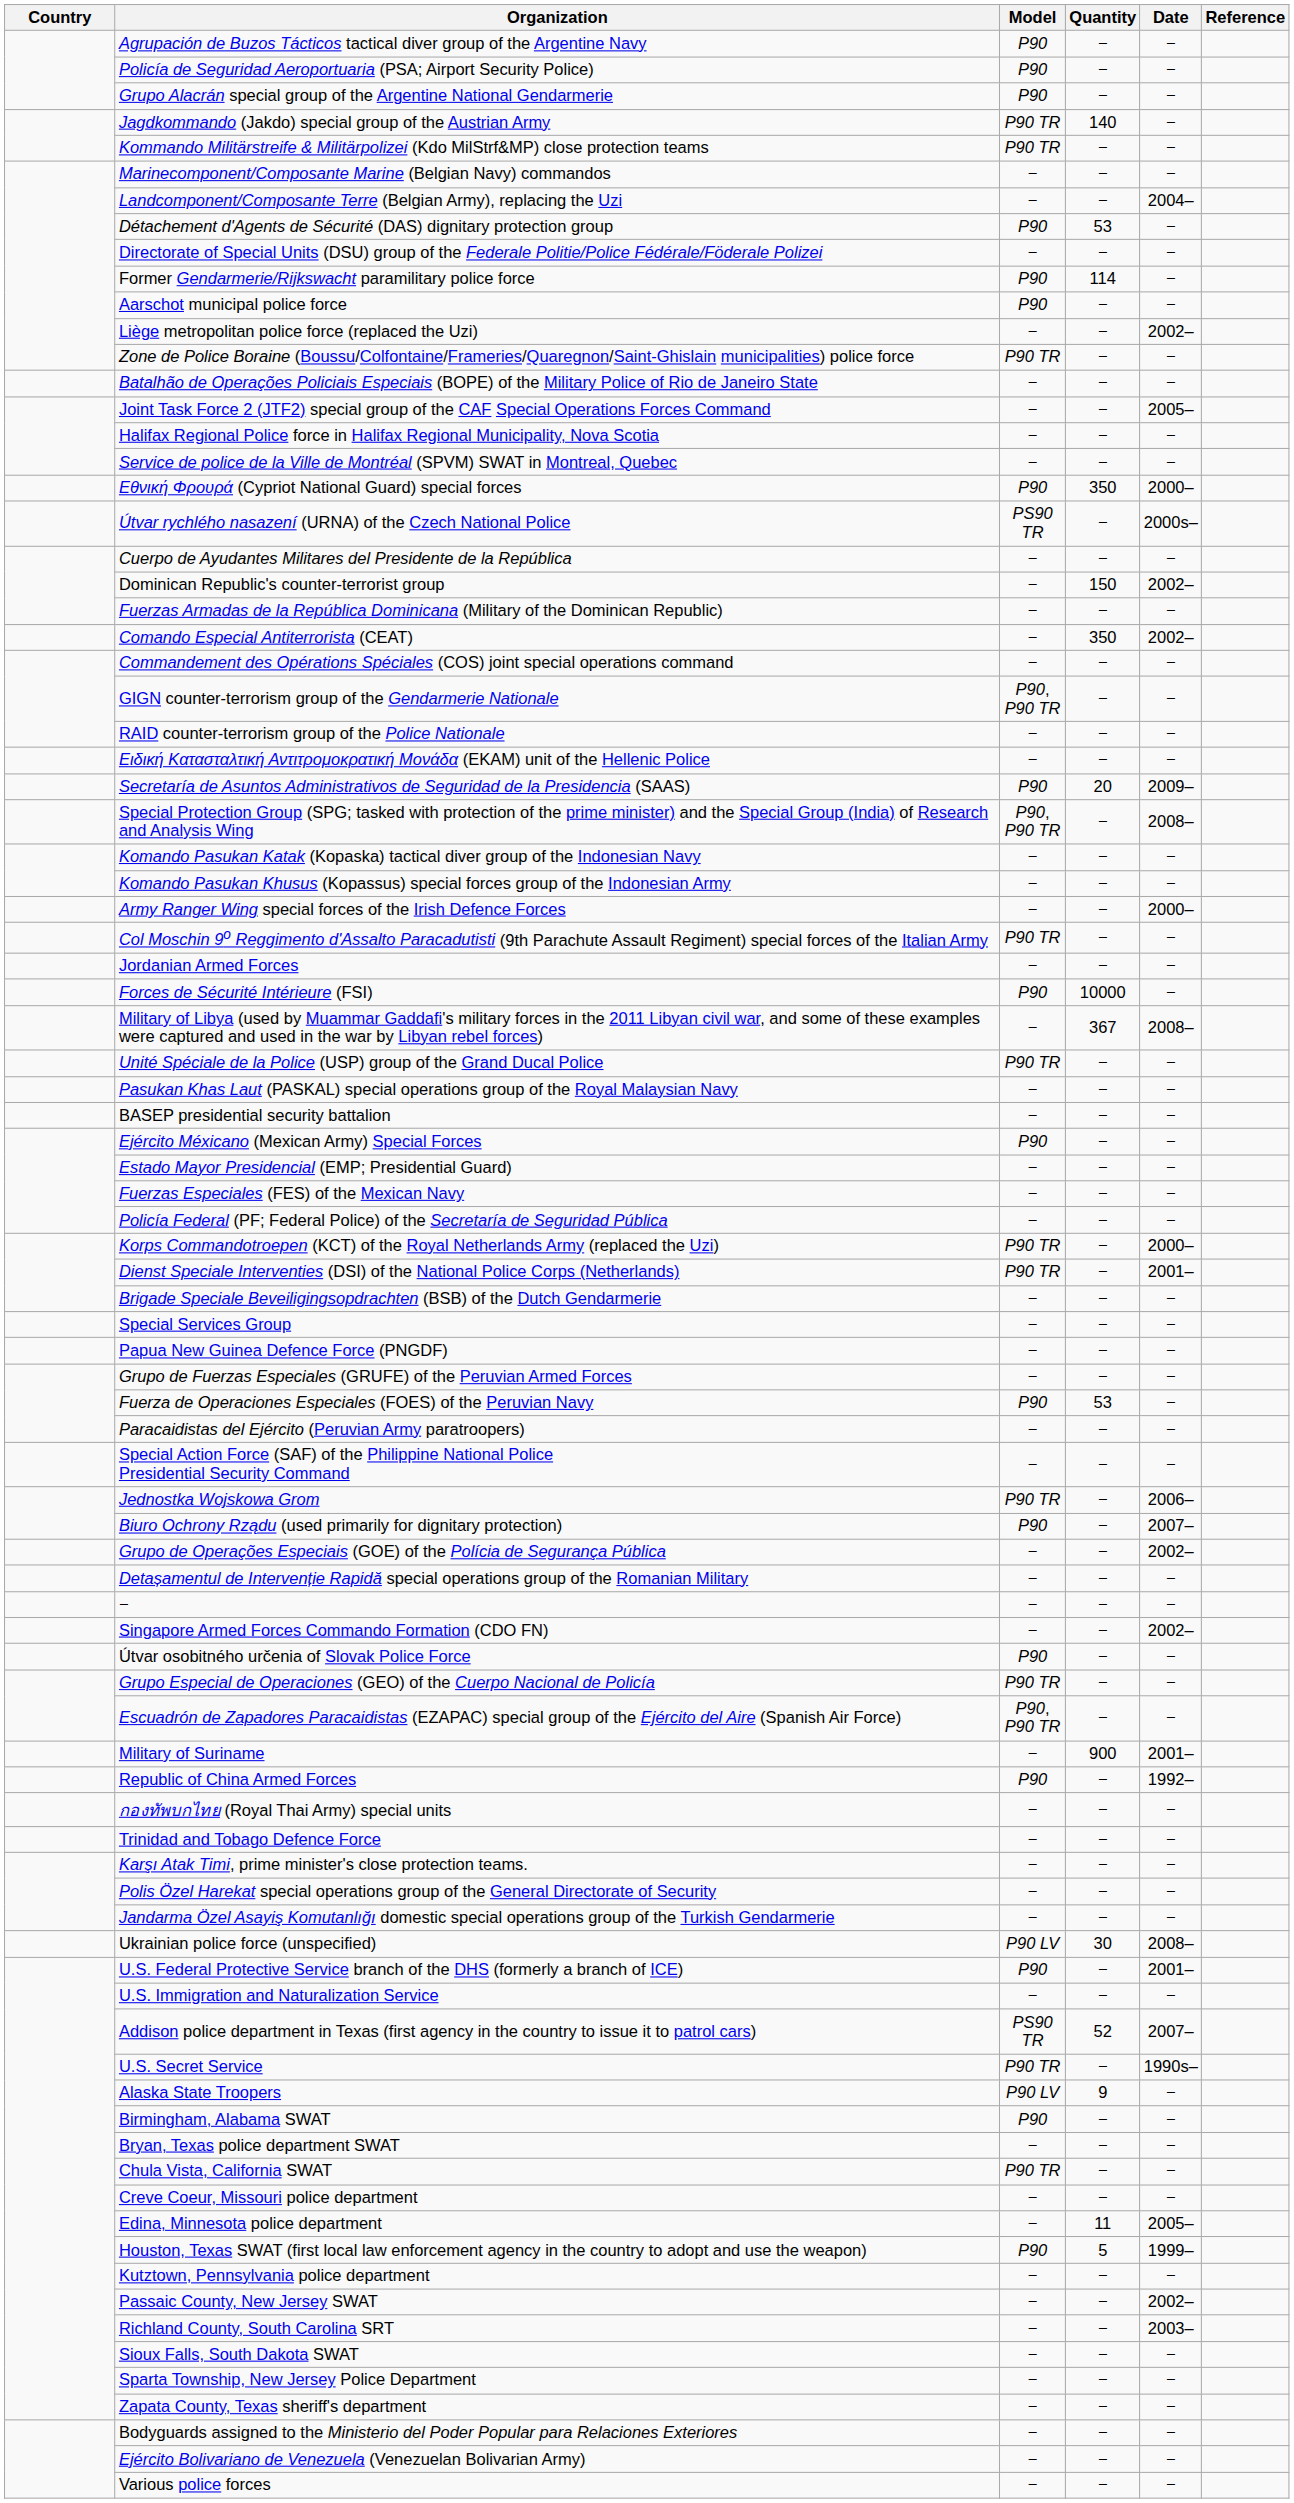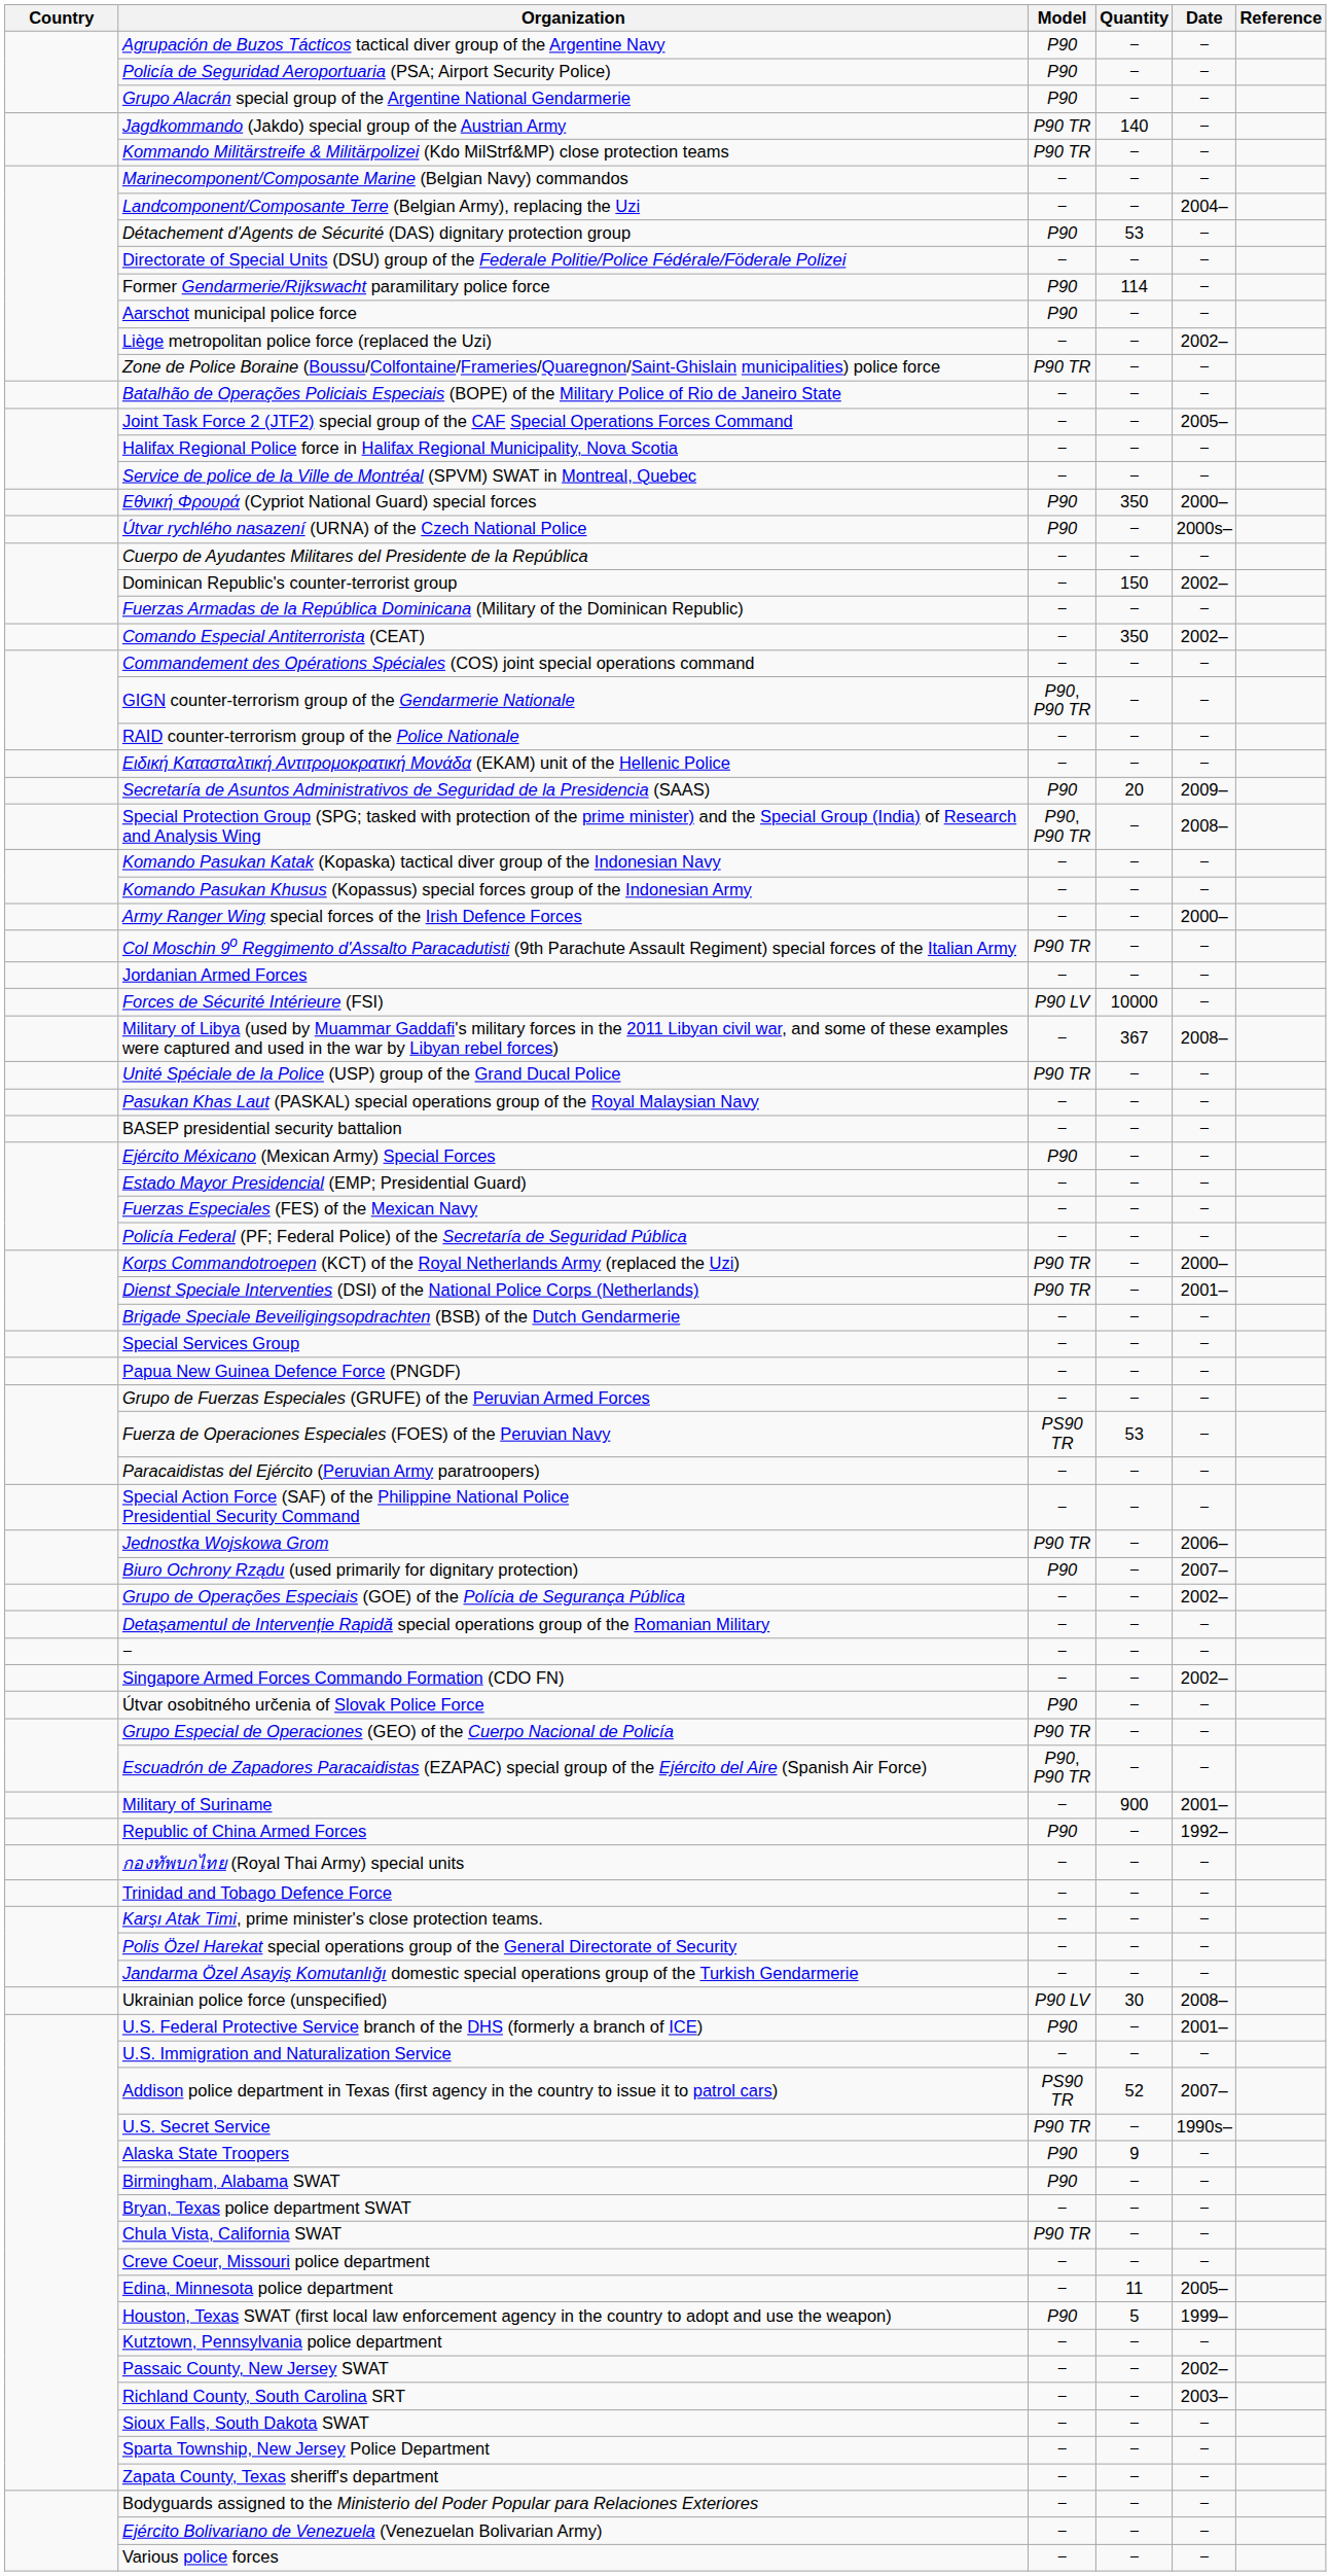Útvar rychlého nasazení (URNA) of the Czech National Police | Model: PS90 TR -> P90
Forces de Sécurité Intérieure (FSI) | Model: P90 -> P90 LV
Fuerza de Operaciones Especiales (FOES) of the Peruvian Navy | Model: P90 -> PS90 TR
Alaska State Troopers | Model: P90 LV -> P90
